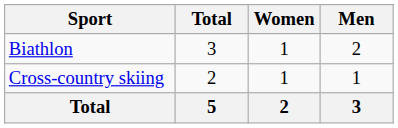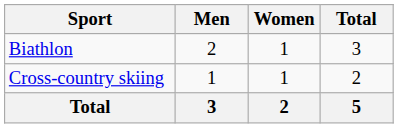columns swapped: Men <-> Total
